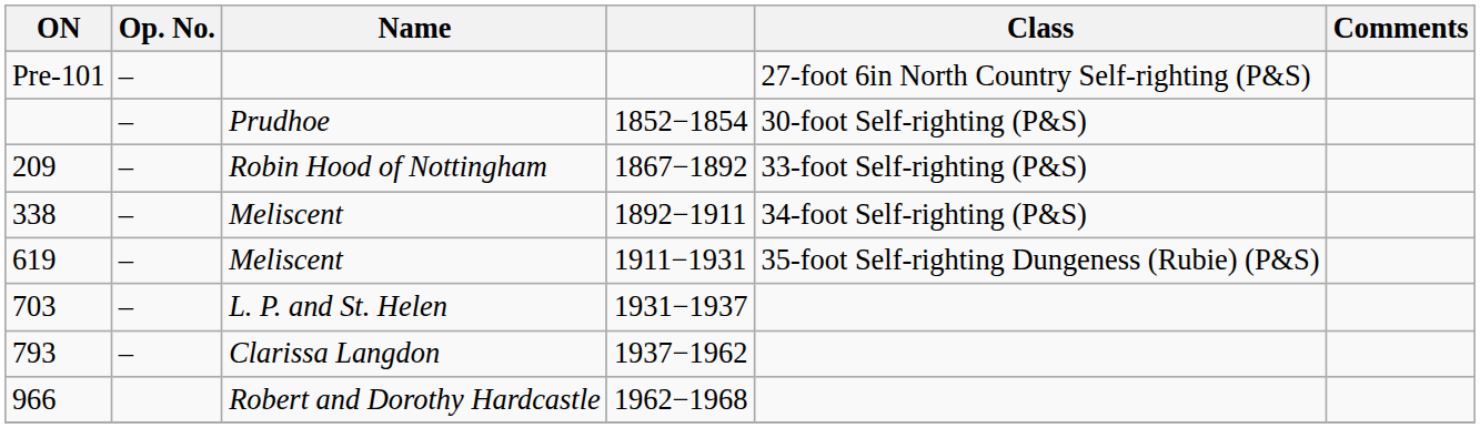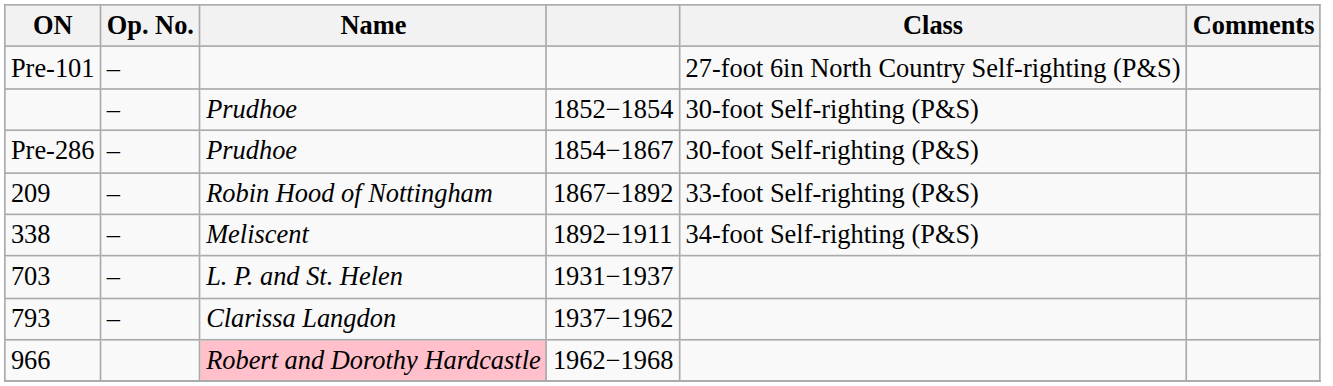+ row: Pre-286 | – | Prudhoe | 1854−1867 | 30-foot Self-righting (P&S)
- row: 619 | – | Meliscent | 1911−1931 | 35-foot Self-righting Dungeness (Rubie) (P&S)
966 | Name: no background -> pink background
